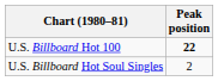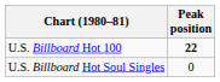U.S. Billboard Hot Soul Singles | Peak position: 2 -> 0
